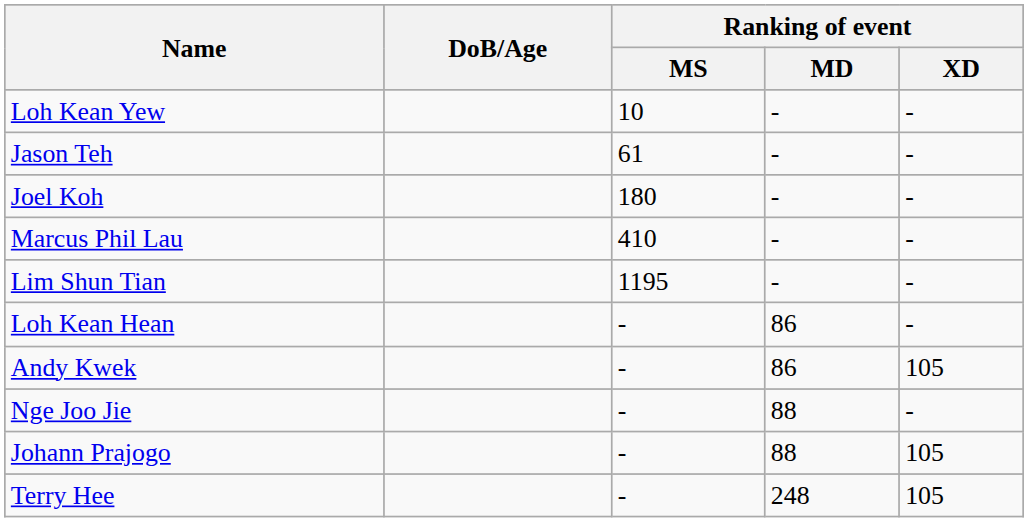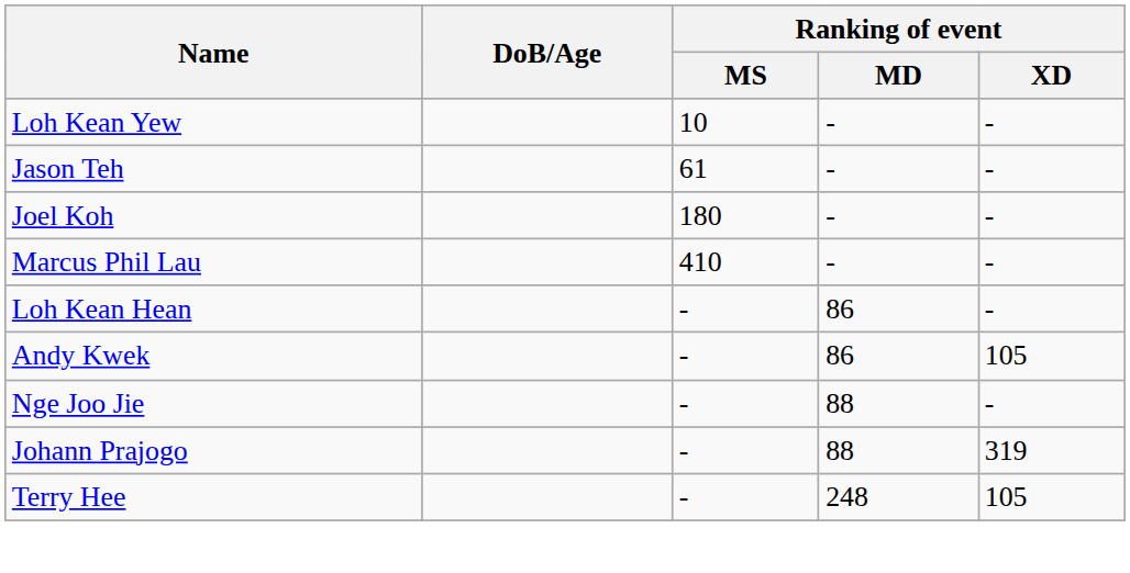- row: Lim Shun Tian | 1195 | - | -
Johann Prajogo | Ranking of event / XD: 105 -> 319
